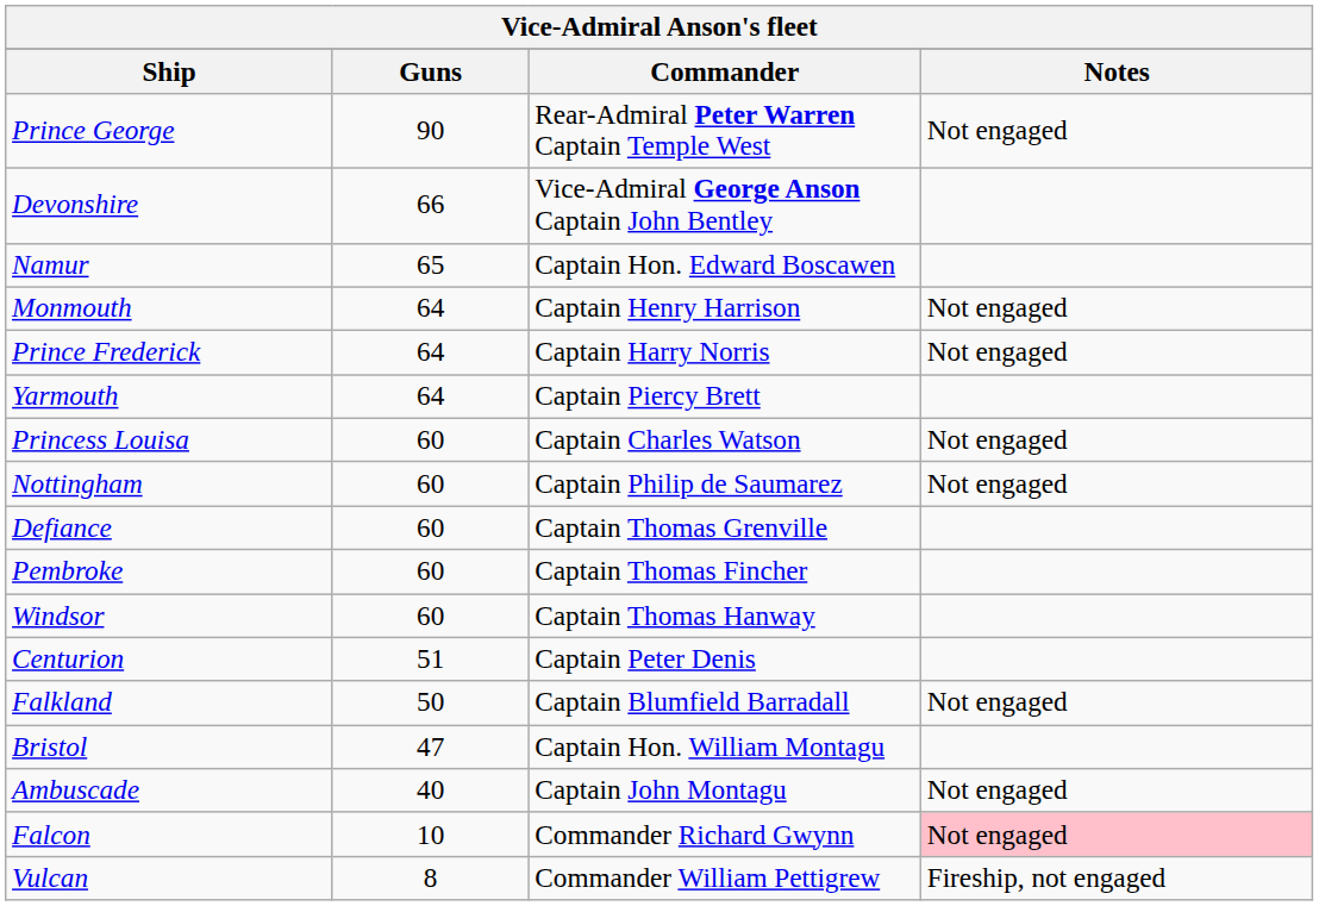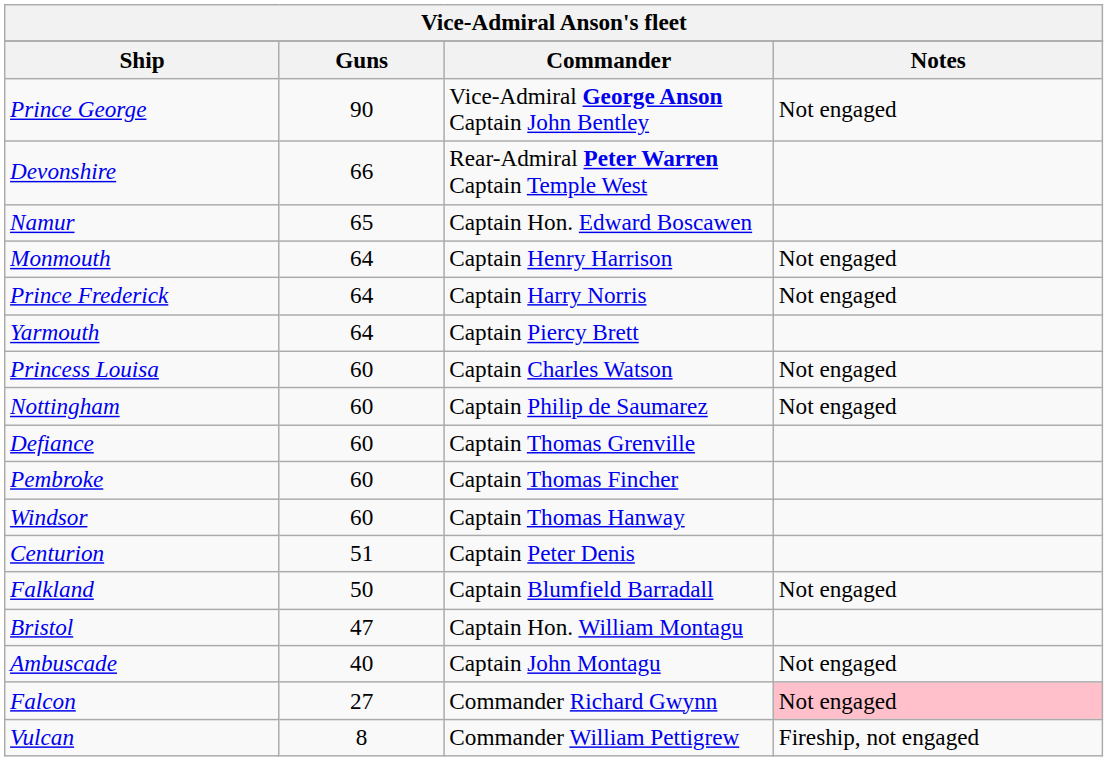Prince George | Commander: Rear-Admiral Peter Warren Captain Temple West -> Vice-Admiral George Anson Captain John Bentley
Devonshire | Commander: Vice-Admiral George Anson Captain John Bentley -> Rear-Admiral Peter Warren Captain Temple West
Falcon | Guns: 10 -> 27
